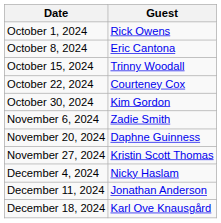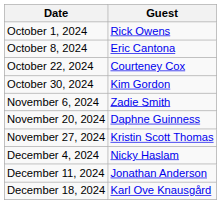- row: October 15, 2024 | Trinny Woodall
